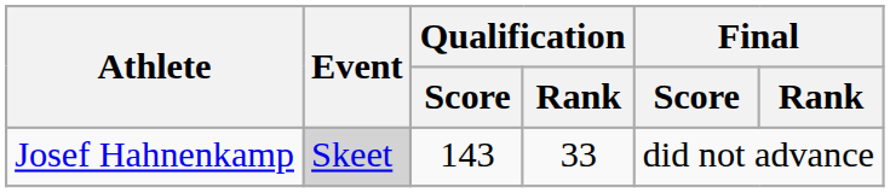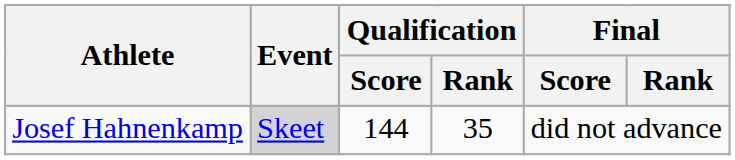Josef Hahnenkamp | Qualification / Score: 143 -> 144
Josef Hahnenkamp | Qualification / Rank: 33 -> 35
